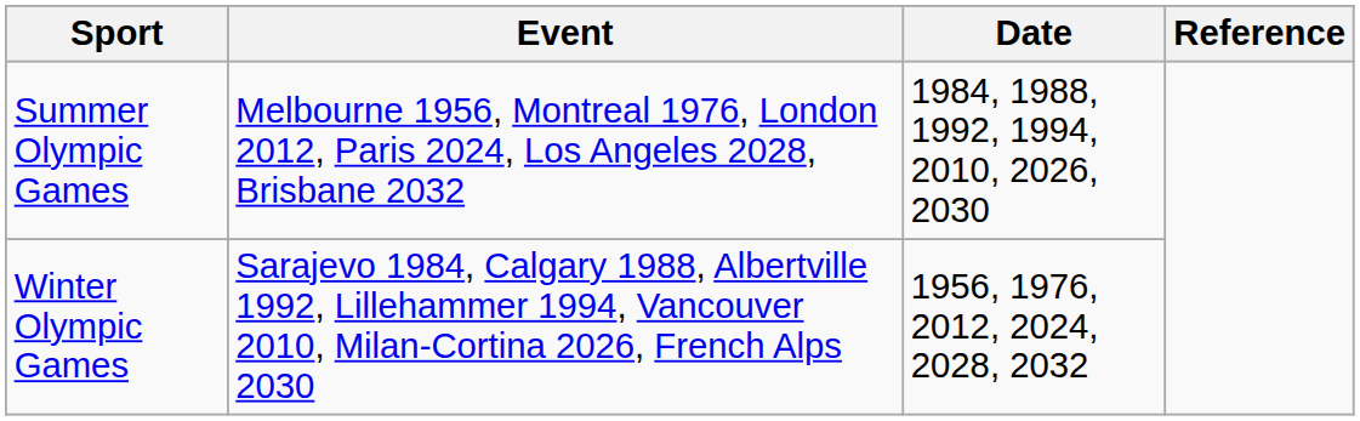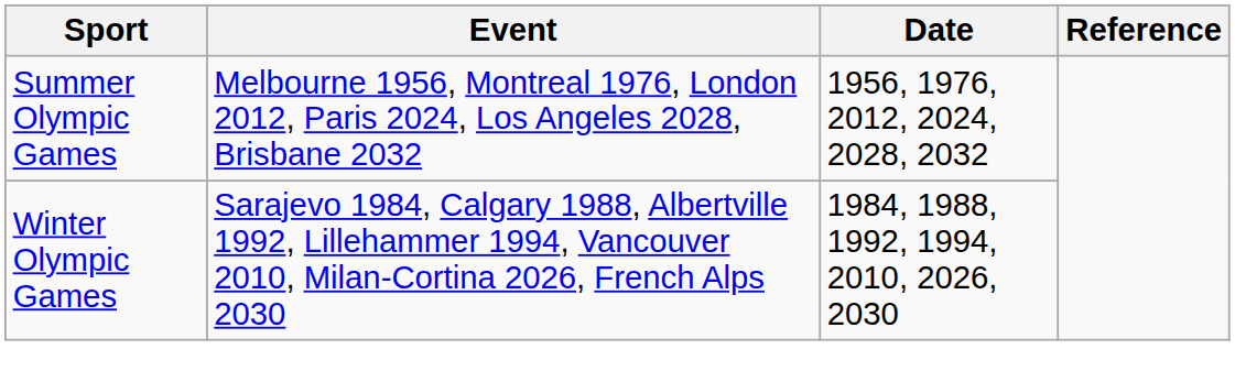Summer Olympic Games | Date: 1984, 1988, 1992, 1994, 2010, 2026, 2030 -> 1956, 1976, 2012, 2024, 2028, 2032
Winter Olympic Games | Date: 1956, 1976, 2012, 2024, 2028, 2032 -> 1984, 1988, 1992, 1994, 2010, 2026, 2030
